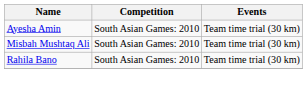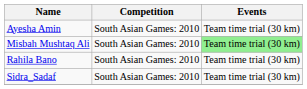Misbah Mushtaq Ali | Events: no background -> lightgreen background
+ row: Sidra_Sadaf | South Asian Games: 2010 | Team time trial (30 km)
